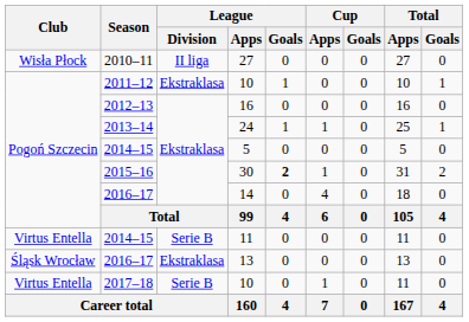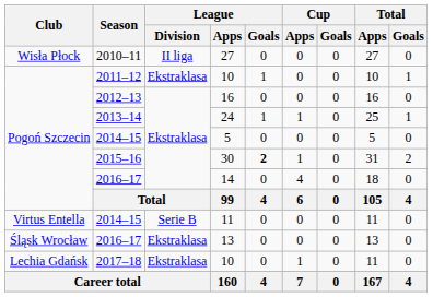2017–18 / 10 | Club: Virtus Entella -> Lechia Gdańsk
2017–18 / 10 | League / Division: Serie B -> Ekstraklasa
